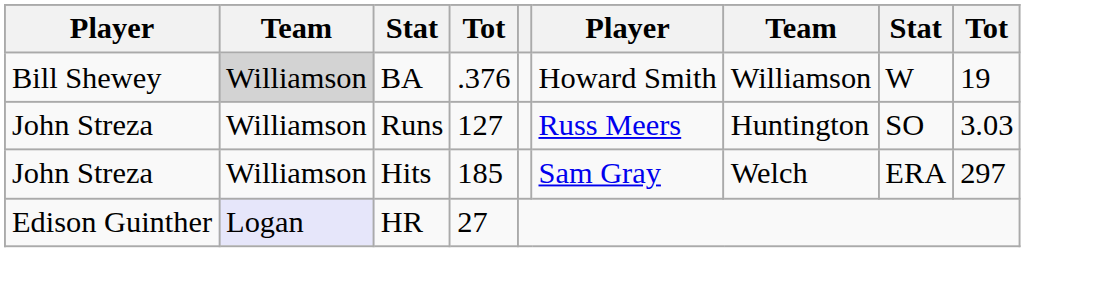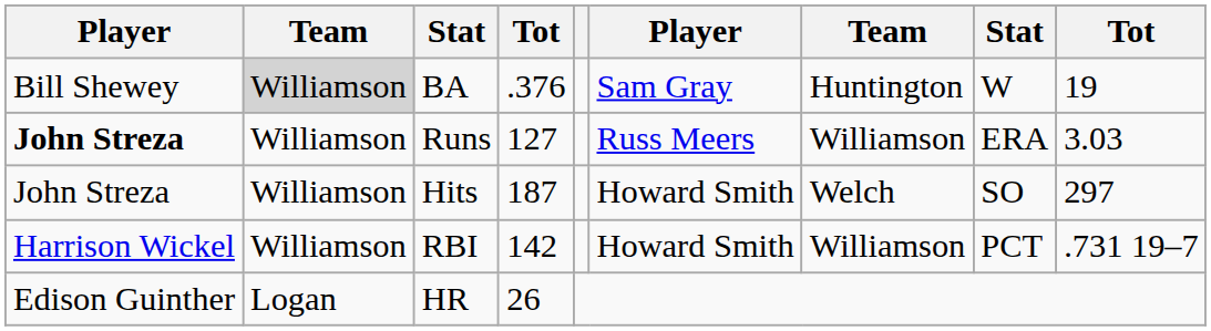BA | column 6: Howard Smith -> Sam Gray
BA | column 7: Williamson -> Huntington
Runs | column 1: normal -> bold
Runs | column 7: Huntington -> Williamson
Runs | column 8: SO -> ERA
Hits | column 4: 185 -> 187
Hits | column 6: Sam Gray -> Howard Smith
Hits | column 8: ERA -> SO
+ row: Harrison Wickel | Williamson | RBI | 142 | Howard Smith | Williamson | PCT | .731 19–7
HR | column 2: lavender background -> no background
HR | column 4: 27 -> 26
